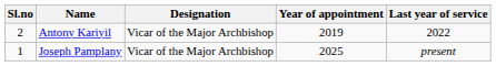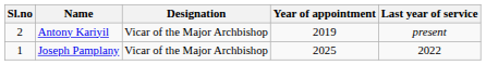Antony Kariyil | Last year of service: 2022 -> present
Joseph Pamplany | Last year of service: present -> 2022
